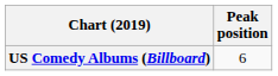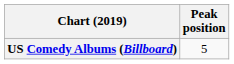US Comedy Albums (Billboard) | Peak position: 6 -> 5
